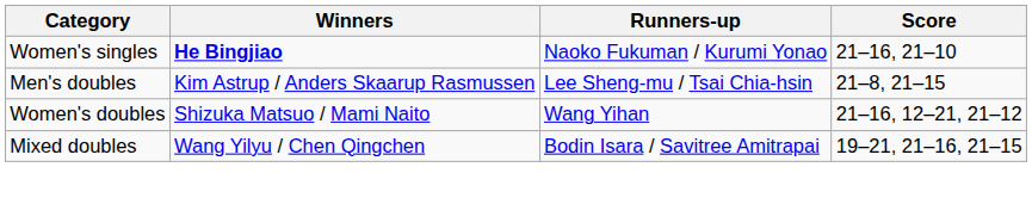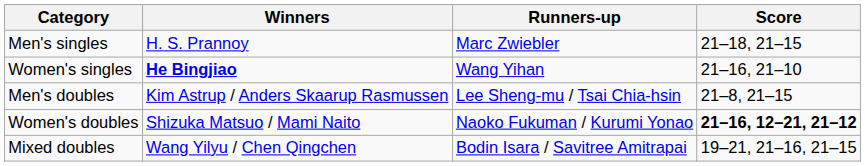+ row: Men's singles | H. S. Prannoy | Marc Zwiebler | 21–18, 21–15
Women's singles | Runners-up: Naoko Fukuman / Kurumi Yonao -> Wang Yihan
Women's doubles | Runners-up: Wang Yihan -> Naoko Fukuman / Kurumi Yonao
Women's doubles | Score: normal -> bold
